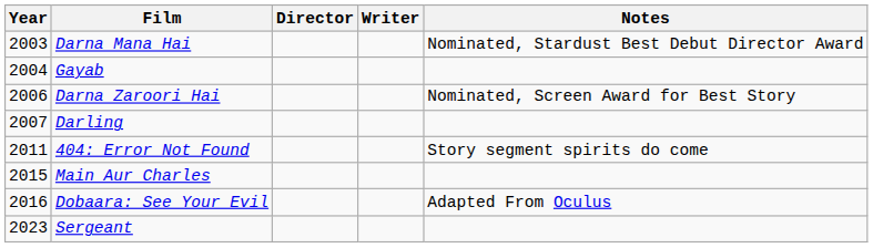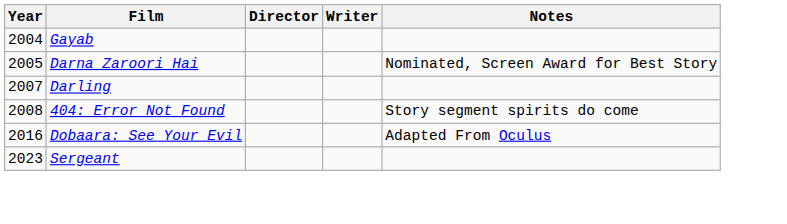- row: 2003 | Darna Mana Hai | Nominated, Stardust Best Debut Director Award
Darna Zaroori Hai | Year: 2006 -> 2005
404: Error Not Found | Year: 2011 -> 2008
- row: 2015 | Main Aur Charles
